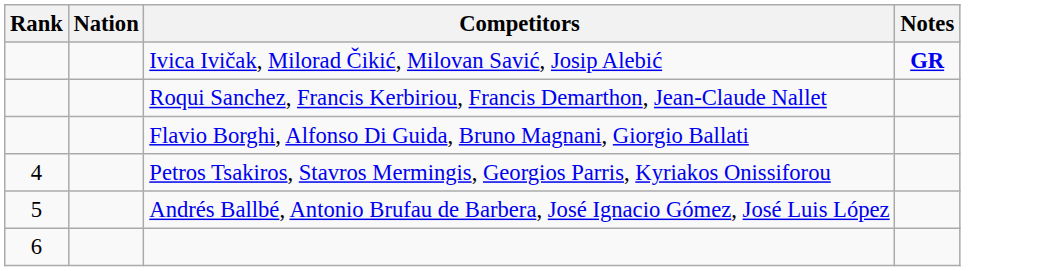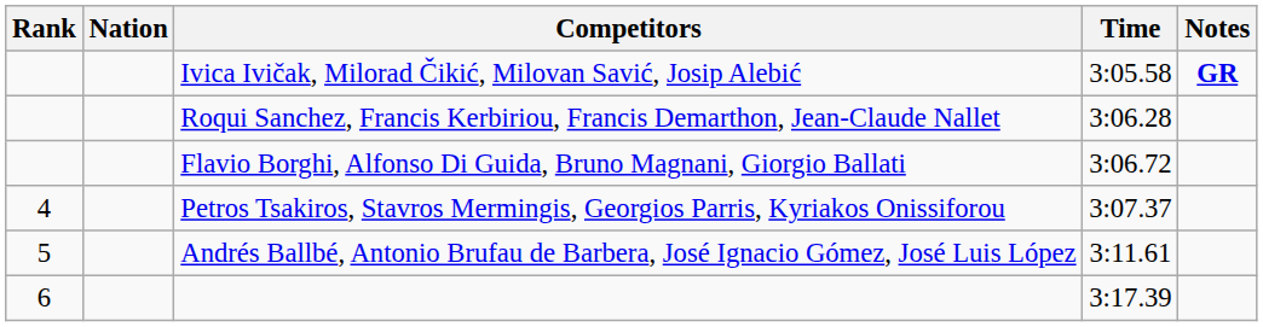+ column: Time | 3:05.58 | 3:06.28 | 3:06.72 | 3:07.37 | 3:11.61 | 3:17.39
